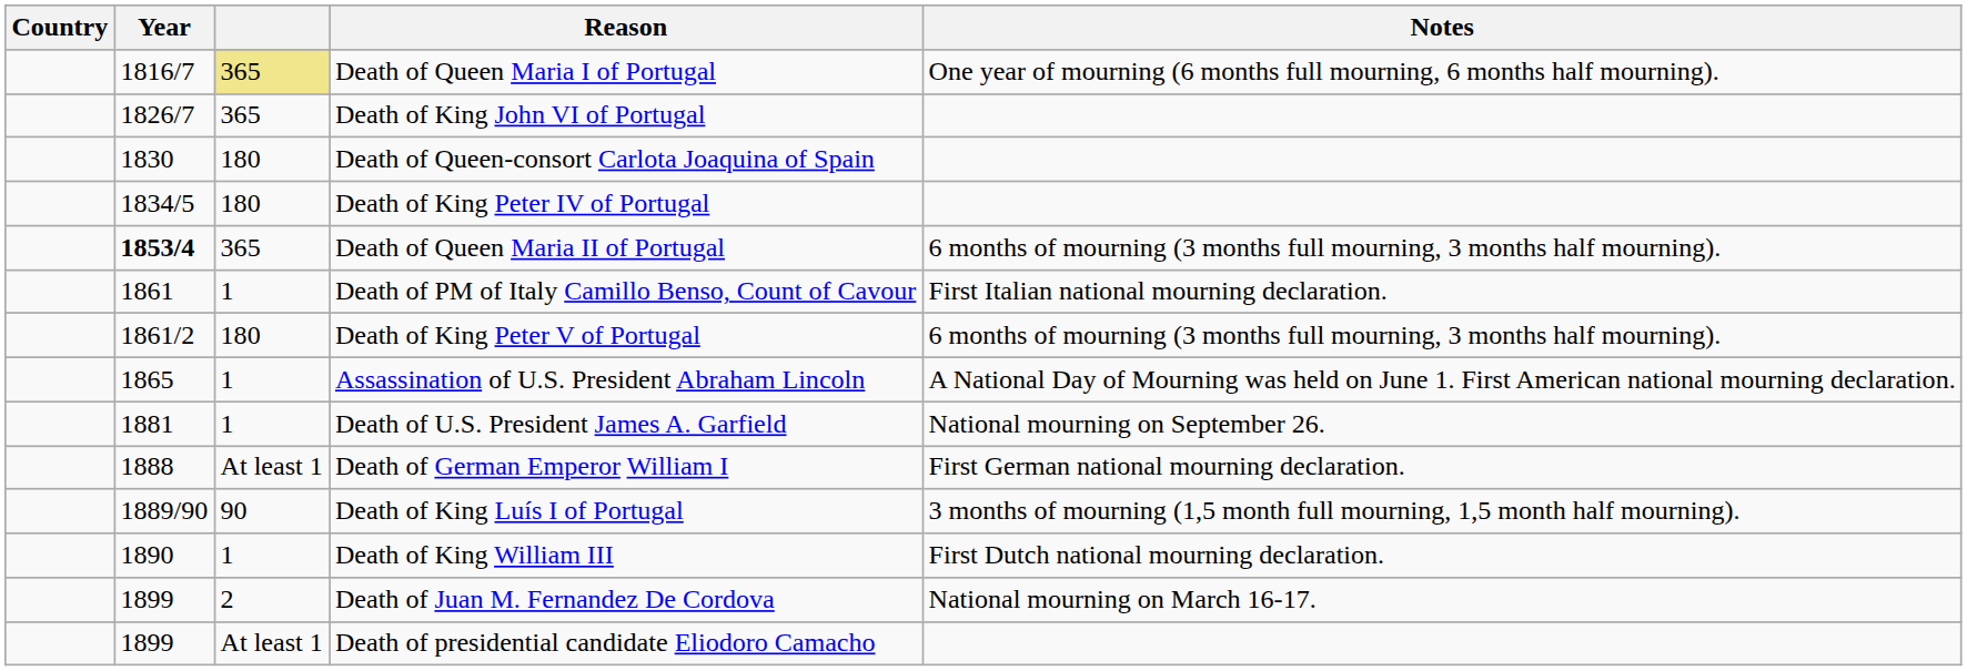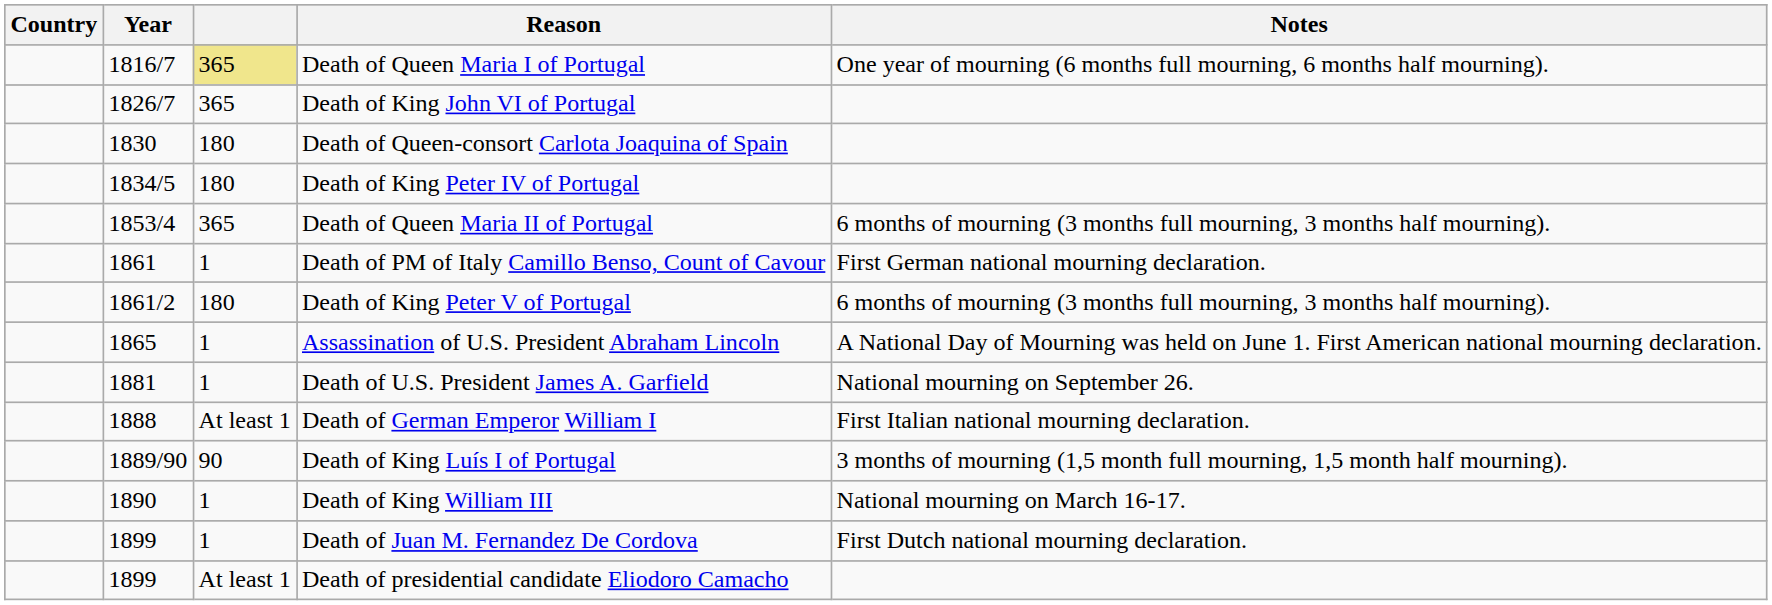Death of Queen Maria II of Portugal | Year: bold -> normal
Death of PM of Italy Camillo Benso, Count of Cavour | Notes: First Italian national mourning declaration. -> First German national mourning declaration.
Death of German Emperor William I | Notes: First German national mourning declaration. -> First Italian national mourning declaration.
Death of King William III | Notes: First Dutch national mourning declaration. -> National mourning on March 16-17.
Death of Juan M. Fernandez De Cordova | column 3: 2 -> 1
Death of Juan M. Fernandez De Cordova | Notes: National mourning on March 16-17. -> First Dutch national mourning declaration.
